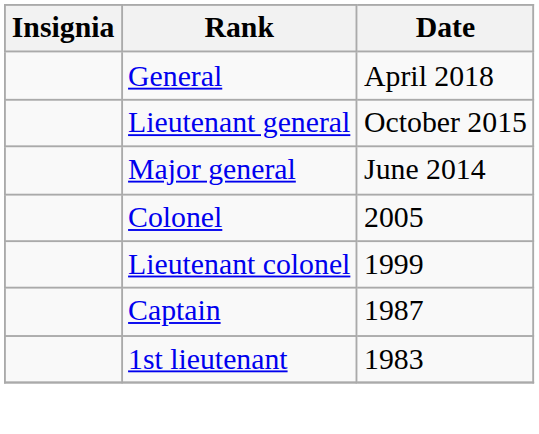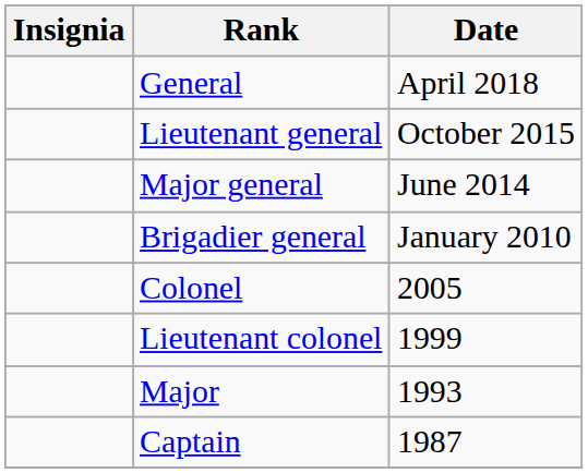+ row: Brigadier general | January 2010
+ row: Major | 1993
- row: 1st lieutenant | 1983
